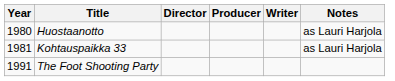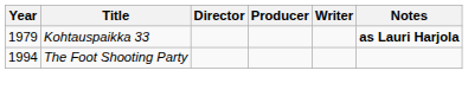- row: 1980 | Huostaanotto | as Lauri Harjola
Kohtauspaikka 33 | Year: 1981 -> 1979
Kohtauspaikka 33 | Notes: normal -> bold
The Foot Shooting Party | Year: 1991 -> 1994
